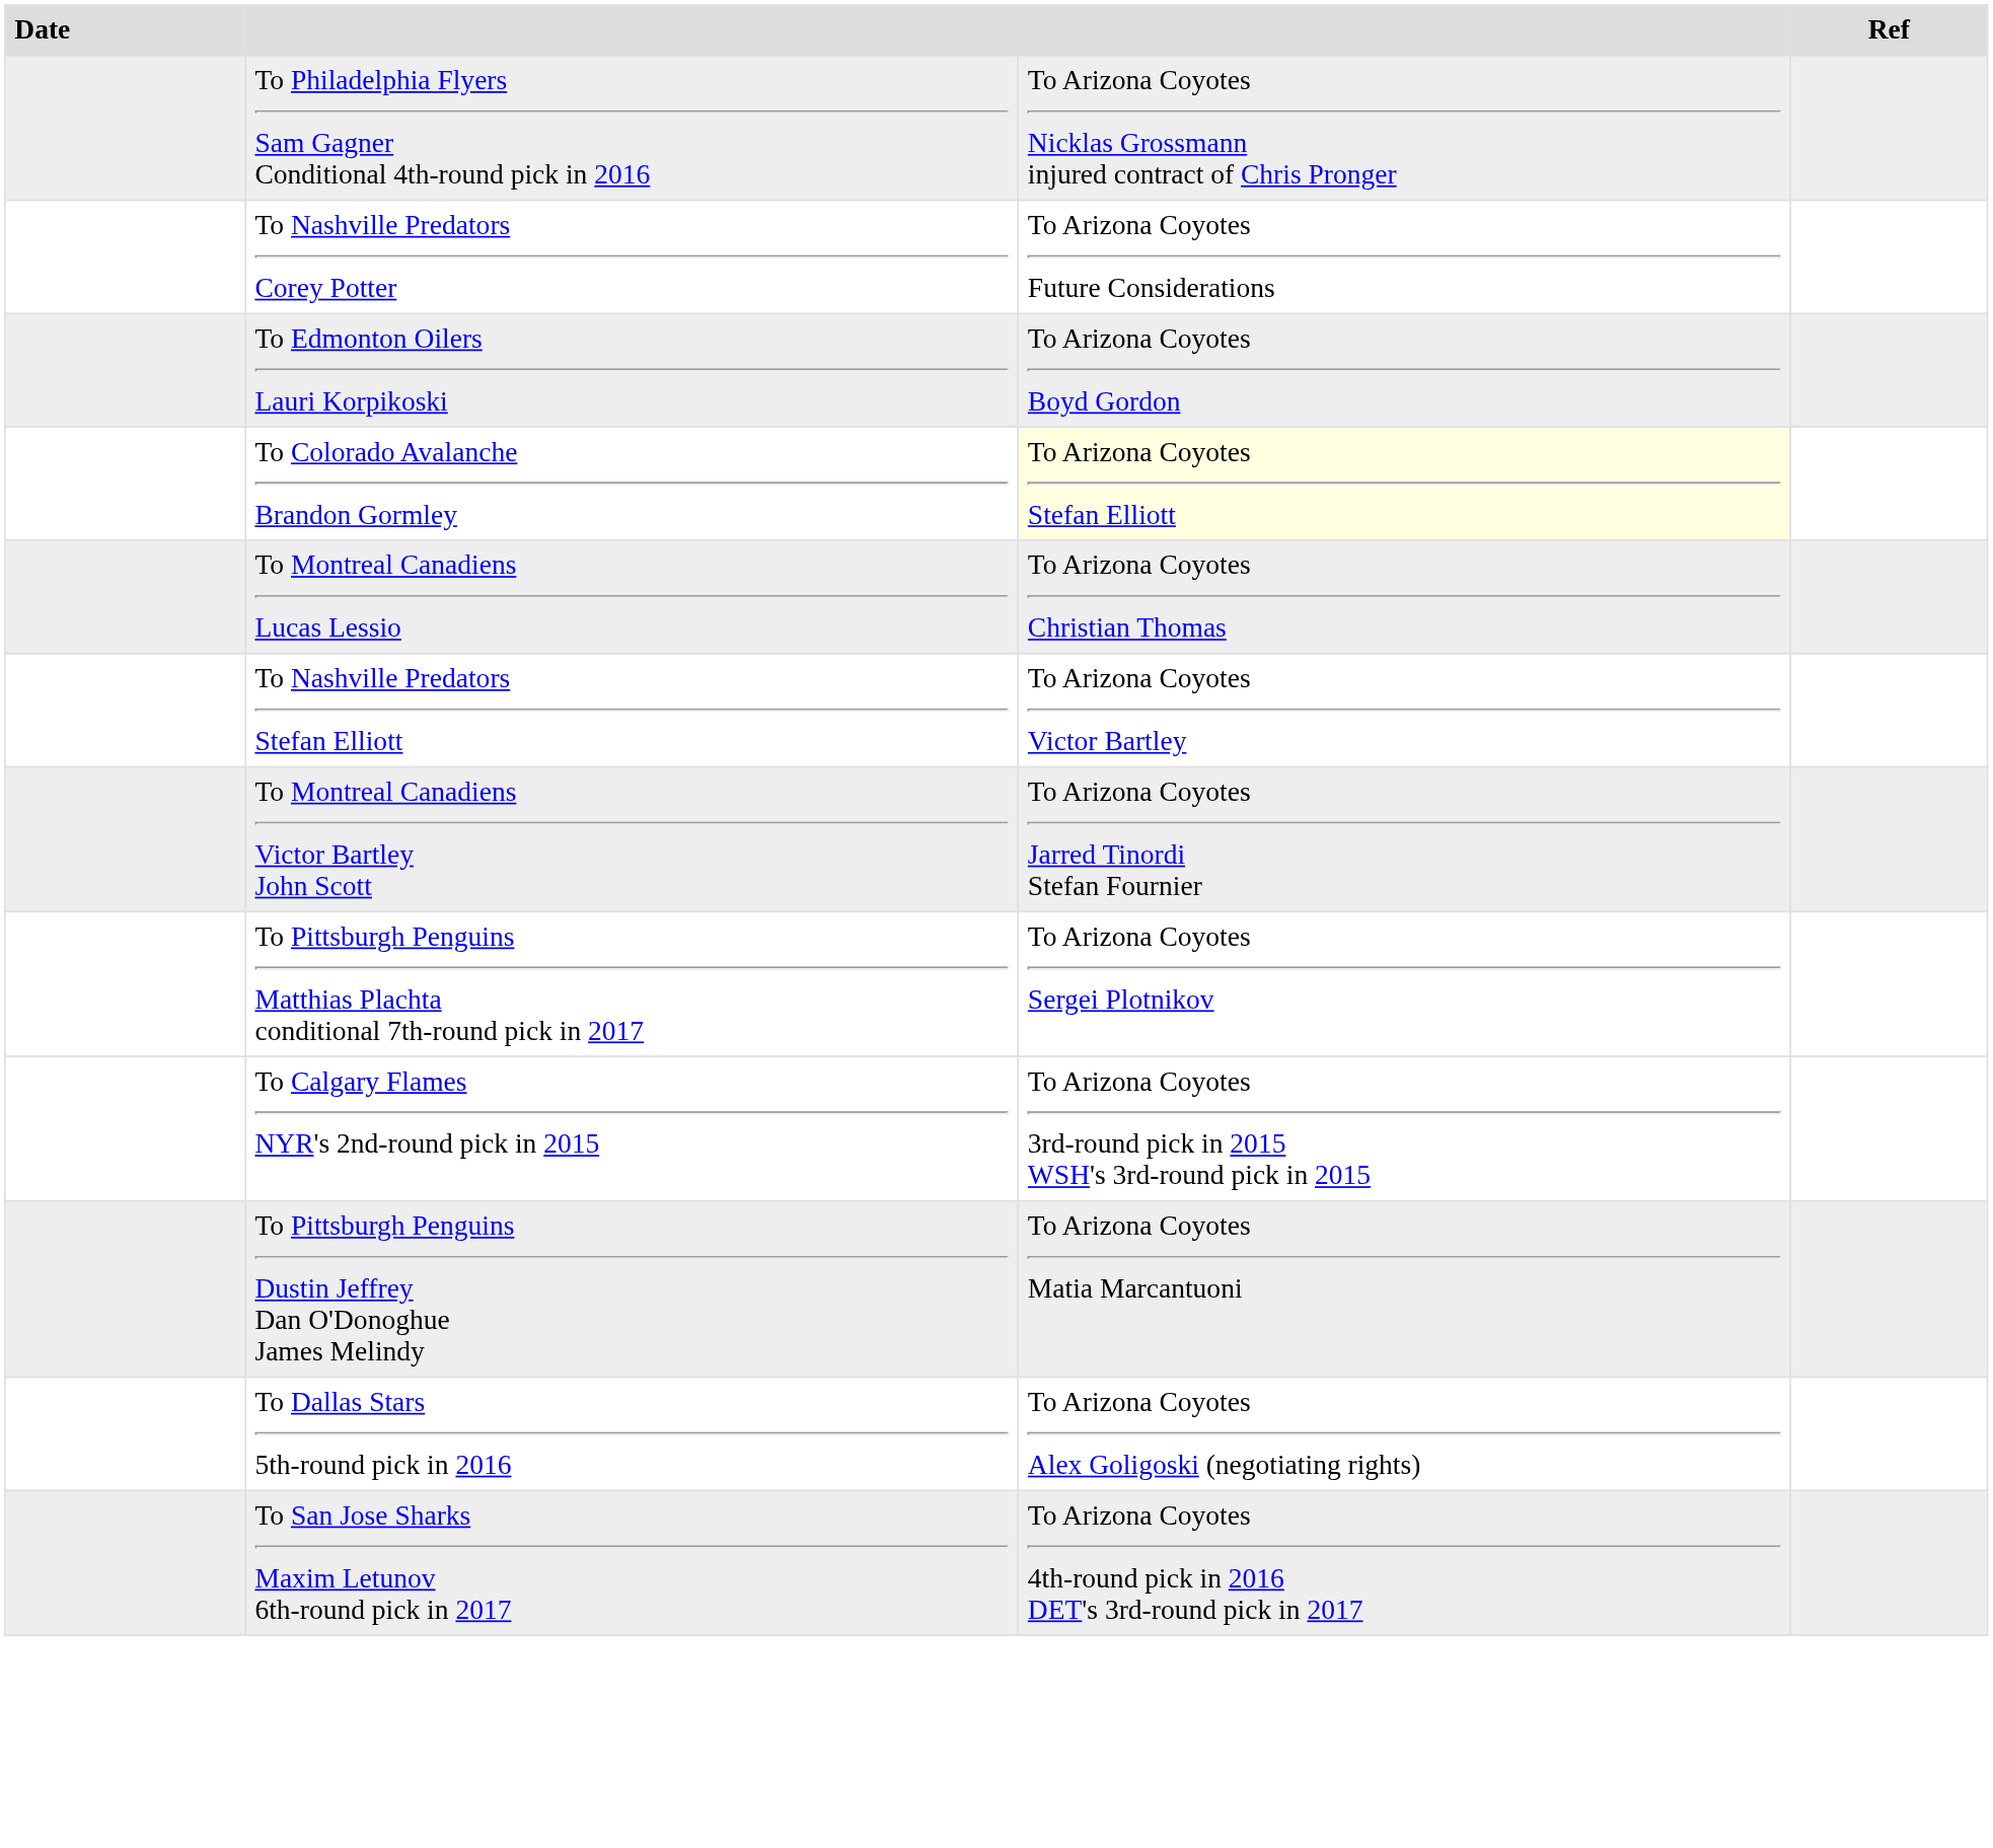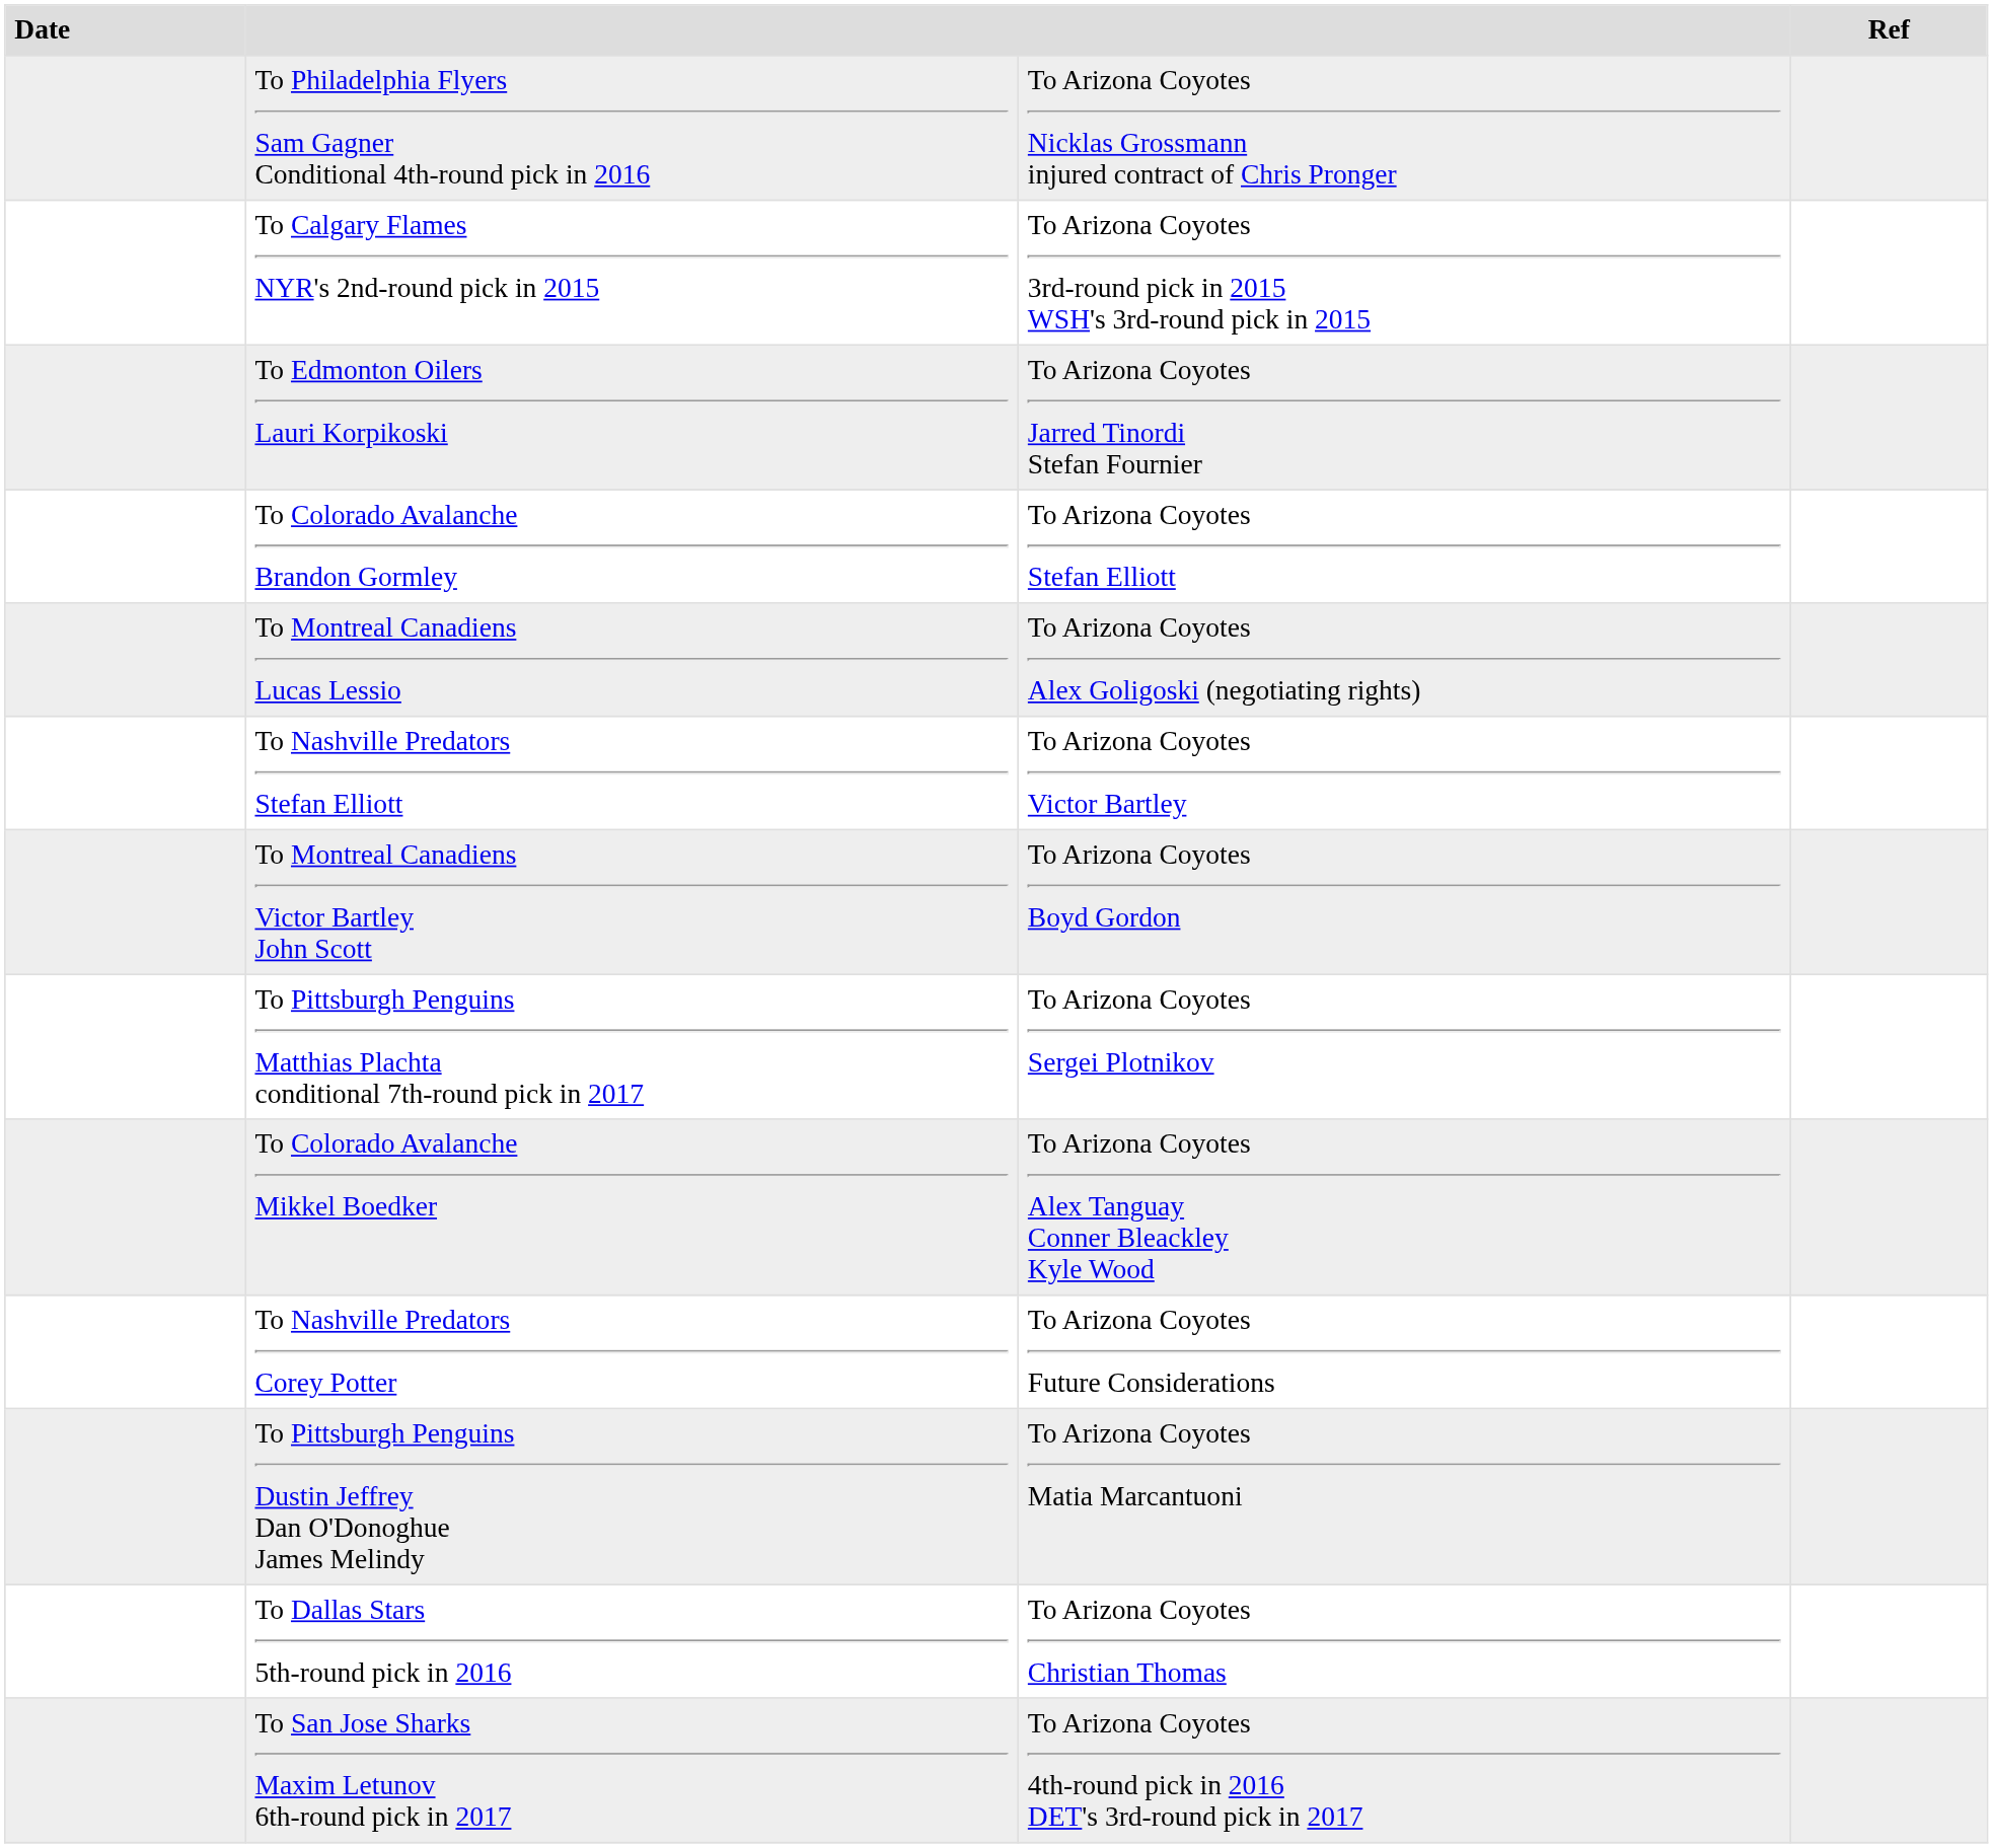rows swapped: To Calgary Flames NYR's 2nd-round pick in 2015 <-> To Nashville Predators Corey Potter
To Edmonton Oilers Lauri Korpikoski | column 3: To Arizona Coyotes Boyd Gordon -> To Arizona Coyotes Jarred Tinordi Stefan Fournier
To Colorado Avalanche Brandon Gormley | column 3: lightyellow background -> no background
To Montreal Canadiens Lucas Lessio | column 3: To Arizona Coyotes Christian Thomas -> To Arizona Coyotes Alex Goligoski (negotiating rights)
To Montreal Canadiens Victor Bartley John Scott | column 3: To Arizona Coyotes Jarred Tinordi Stefan Fournier -> To Arizona Coyotes Boyd Gordon
+ row: To Colorado Avalanche Mikkel Boedker | To Arizona Coyotes Alex Tanguay Conner Bleackley Kyle Wood
To Dallas Stars 5th-round pick in 2016 | column 3: To Arizona Coyotes Alex Goligoski (negotiating rights) -> To Arizona Coyotes Christian Thomas
